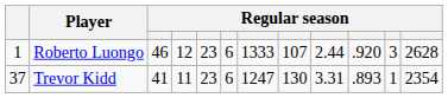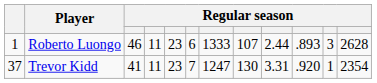Roberto Luongo | column 4: 12 -> 11
Roberto Luongo | column 10: .920 -> .893
Trevor Kidd | column 6: 6 -> 7
Trevor Kidd | column 10: .893 -> .920
